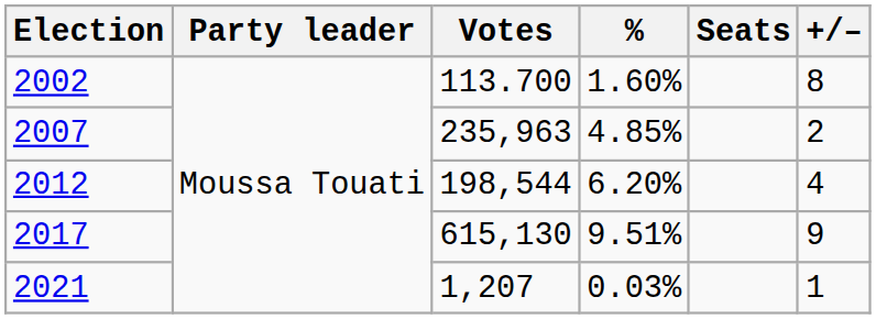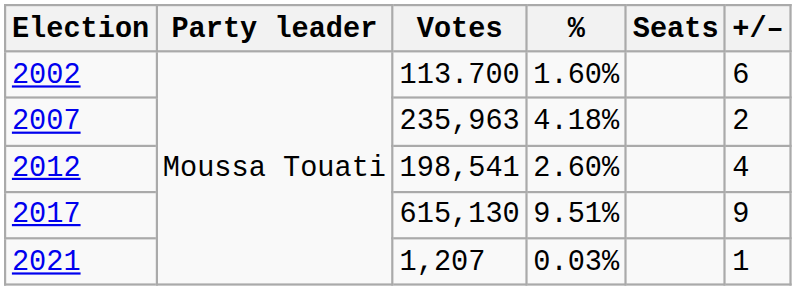2002 | +/–: 8 -> 6
2007 | %: 4.85% -> 4.18%
2012 | Votes: 198,544 -> 198,541
2012 | %: 6.20% -> 2.60%
